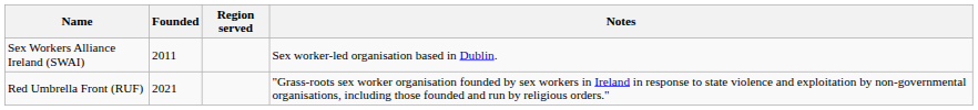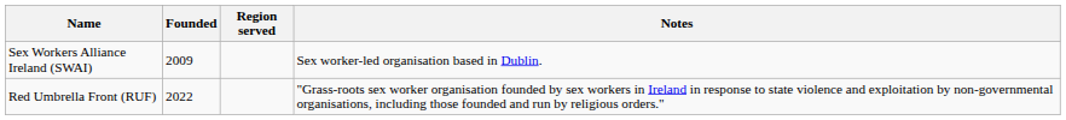Sex Workers Alliance Ireland (SWAI) | Founded: 2011 -> 2009
Red Umbrella Front (RUF) | Founded: 2021 -> 2022
